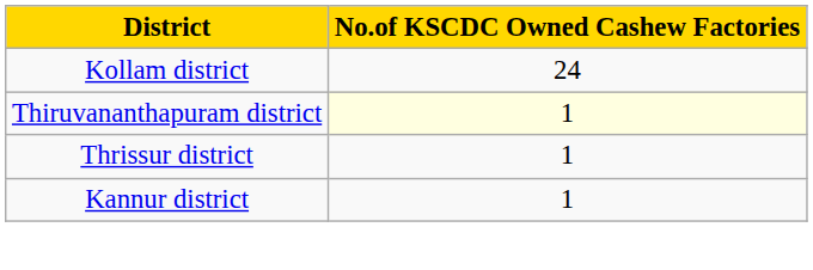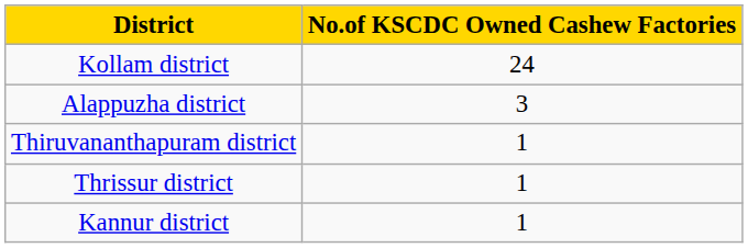+ row: Alappuzha district | 3
Thiruvananthapuram district | No.of KSCDC Owned Cashew Factories: lightyellow background -> no background
